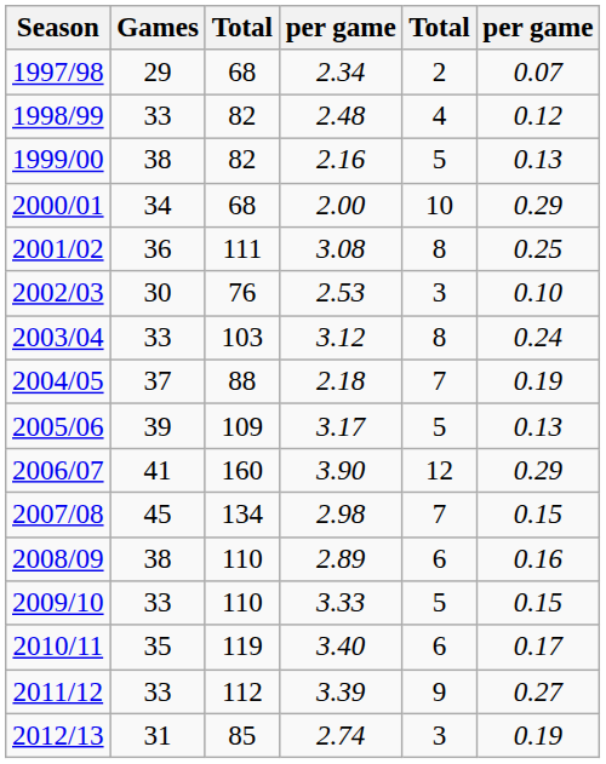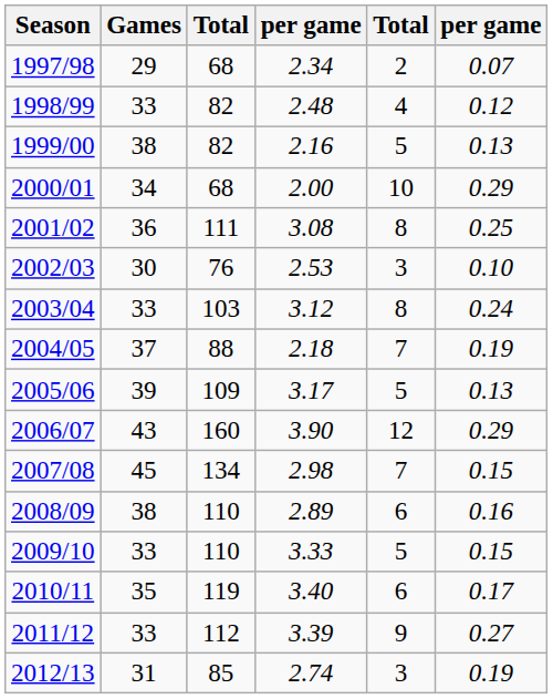2006/07 | Games: 41 -> 43
